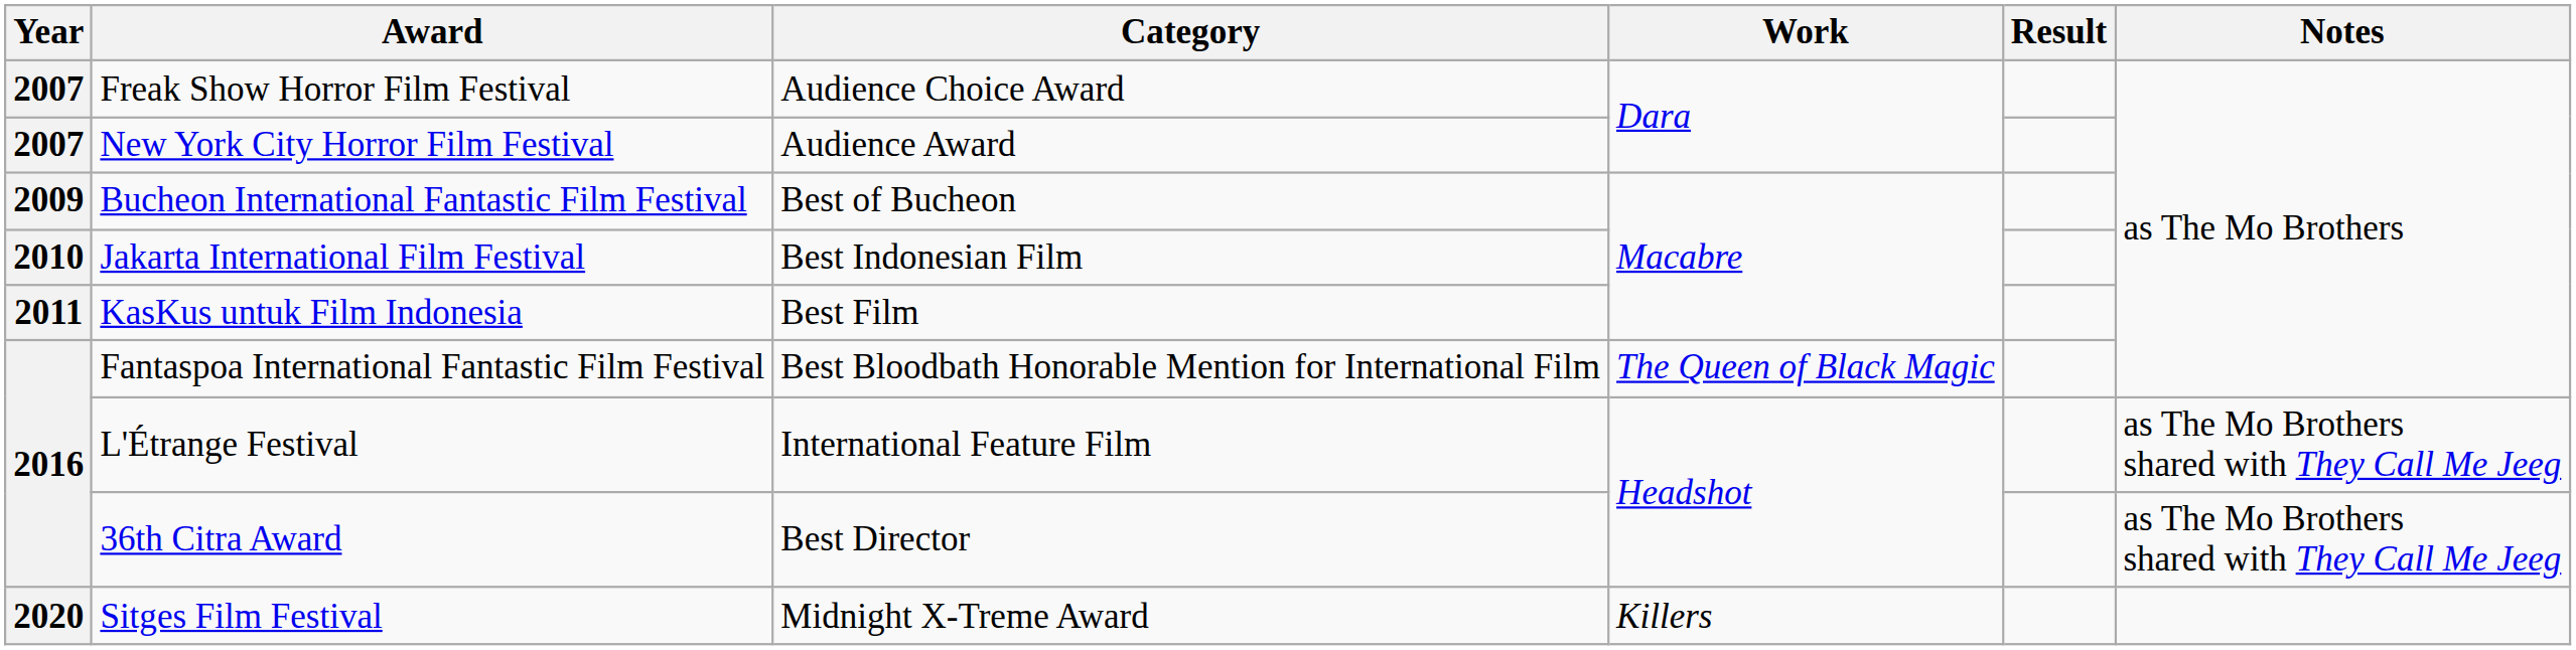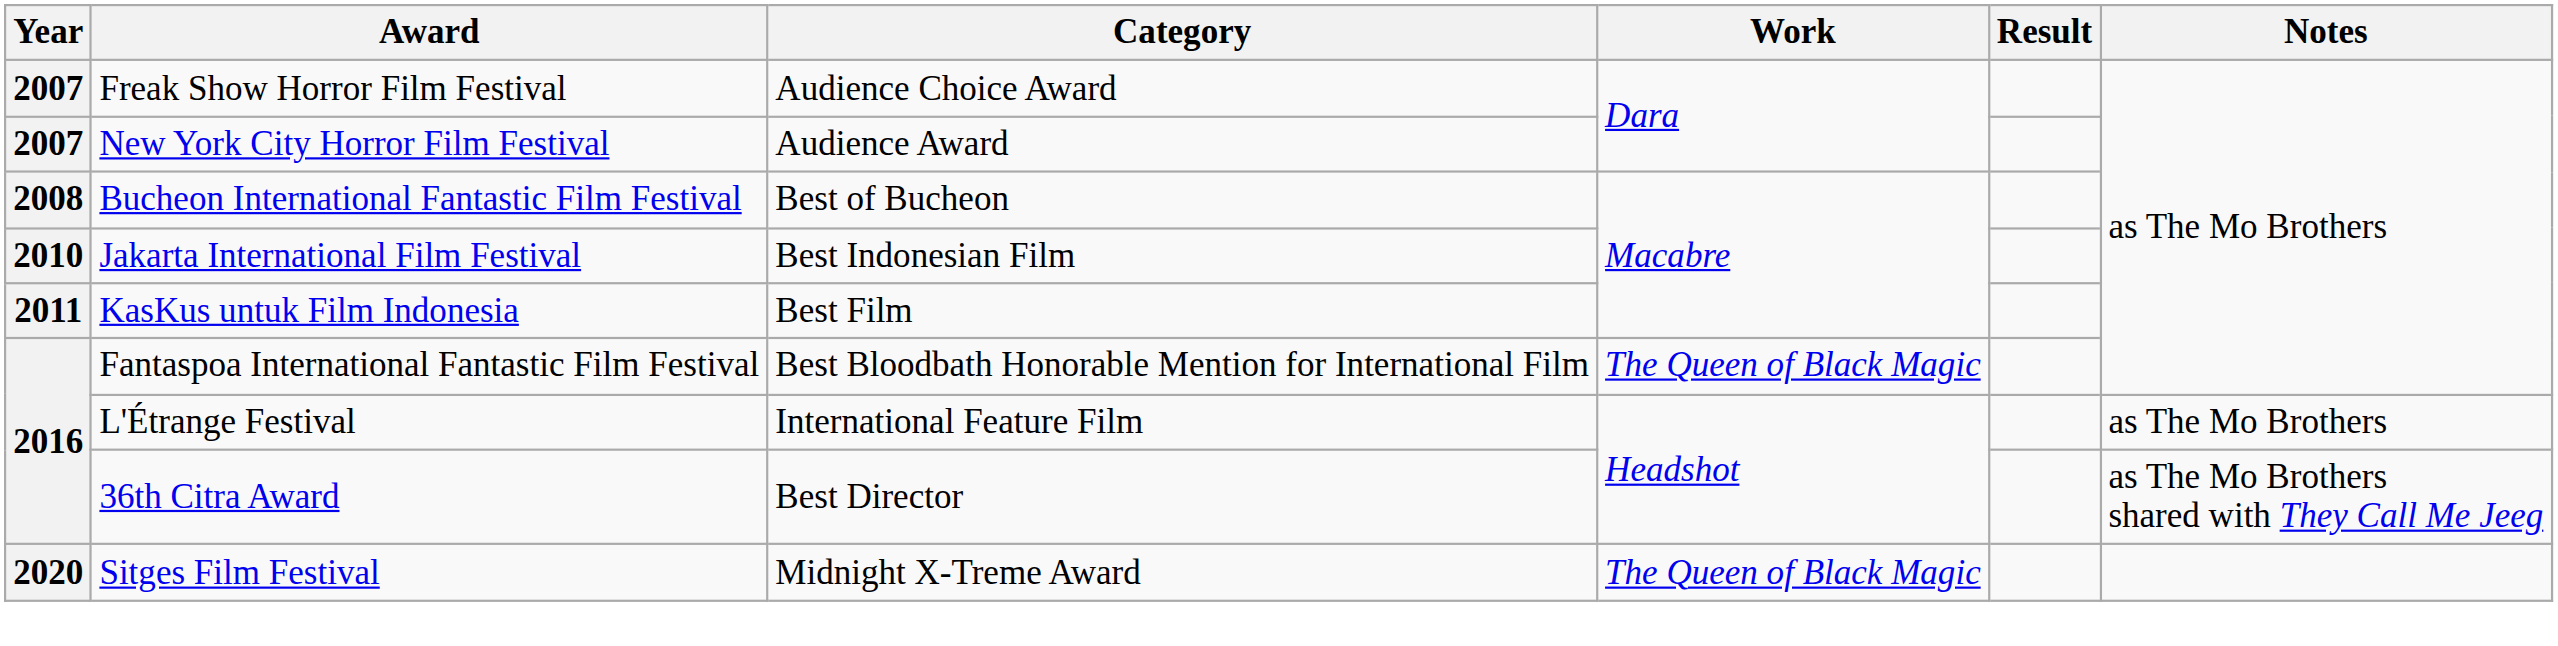Bucheon International Fantastic Film Festival | Year: 2009 -> 2008
L'Étrange Festival | Notes: as The Mo Brothers shared with They Call Me Jeeg -> as The Mo Brothers
Sitges Film Festival | Work: Killers -> The Queen of Black Magic
